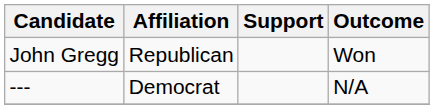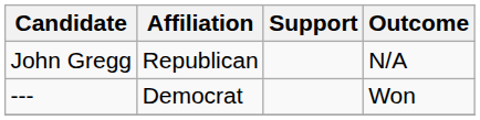John Gregg | Outcome: Won -> N/A
--- | Outcome: N/A -> Won
